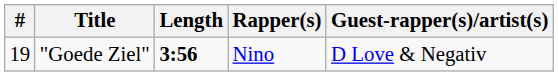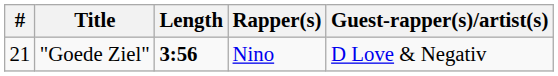"Goede Ziel" | #: 19 -> 21
